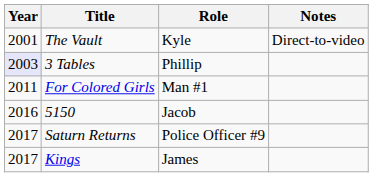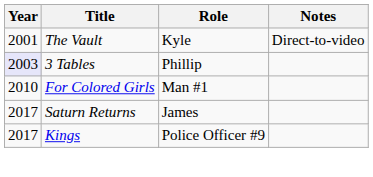For Colored Girls | Year: 2011 -> 2010
- row: 2016 | 5150 | Jacob
Saturn Returns | Role: Police Officer #9 -> James
Kings | Role: James -> Police Officer #9
